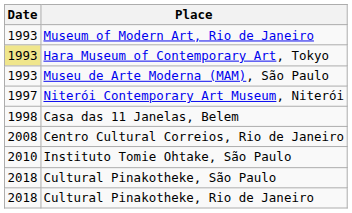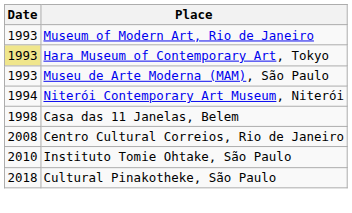Niterói Contemporary Art Museum, Niterói | Date: 1997 -> 1994
- row: 2018 | Cultural Pinakotheke, Rio de Janeiro
